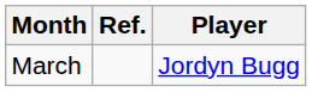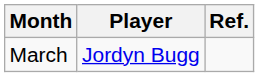columns swapped: Player <-> Ref.
